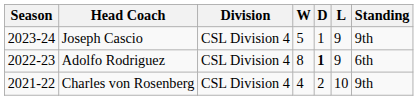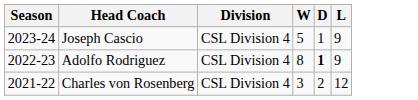- column: Standing | 9th | 6th | 9th
Charles von Rosenberg | W: 4 -> 3
Charles von Rosenberg | L: 10 -> 12
